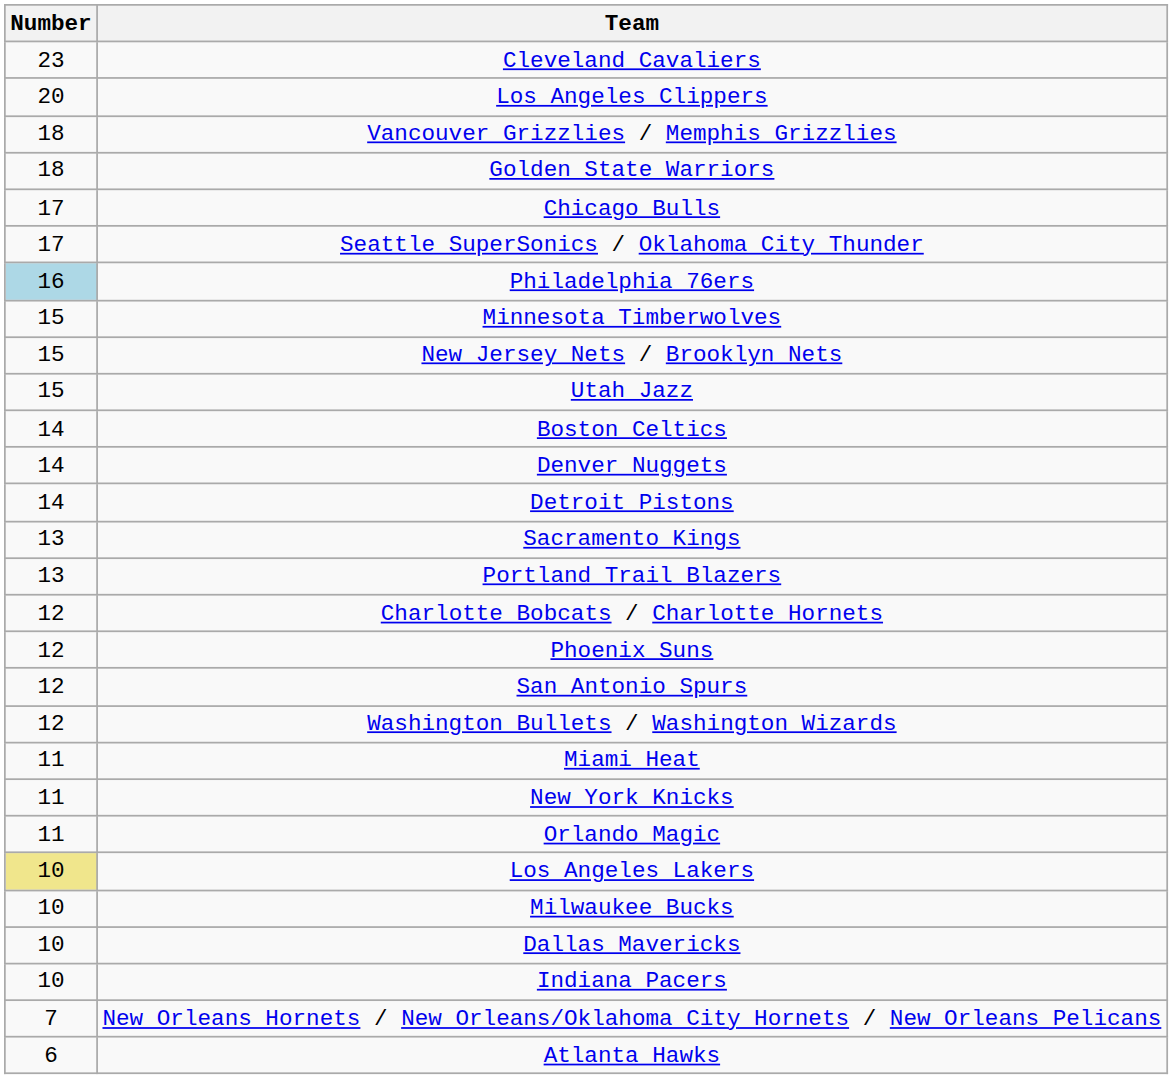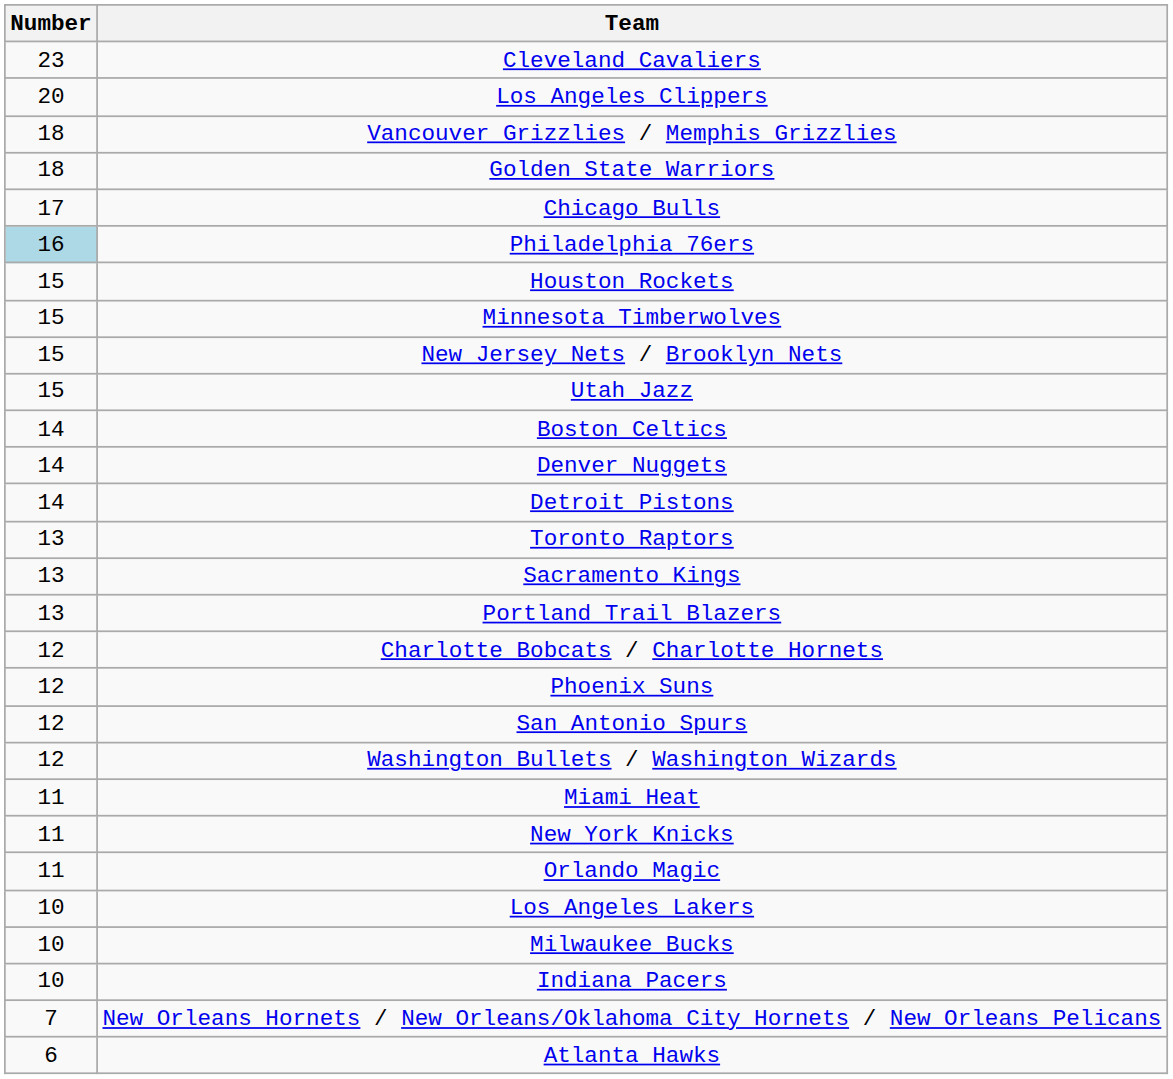- row: 17 | Seattle SuperSonics / Oklahoma City Thunder
+ row: 15 | Houston Rockets
+ row: 13 | Toronto Raptors
Los Angeles Lakers | Number: khaki background -> no background
- row: 10 | Dallas Mavericks
